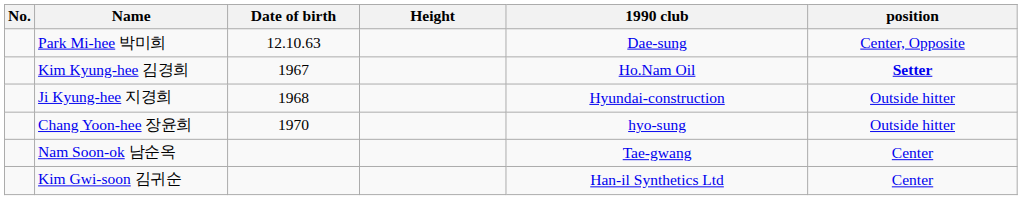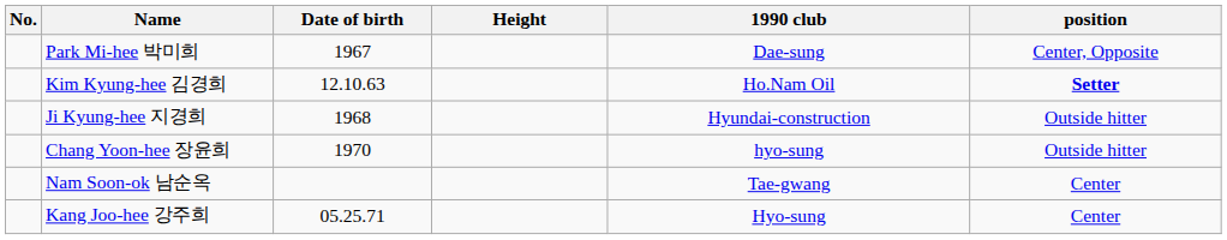Park Mi-hee 박미희 | Date of birth: 12.10.63 -> 1967
Kim Kyung-hee 김경희 | Date of birth: 1967 -> 12.10.63
- row: Kim Gwi-soon 김귀순 | Han-il Synthetics Ltd | Center
+ row: Kang Joo-hee 강주희 | 05.25.71 | Hyo-sung | Center
